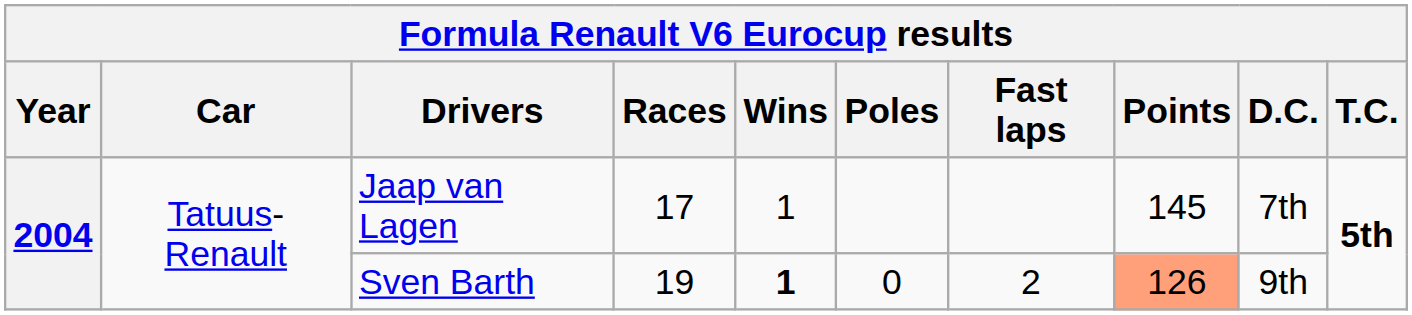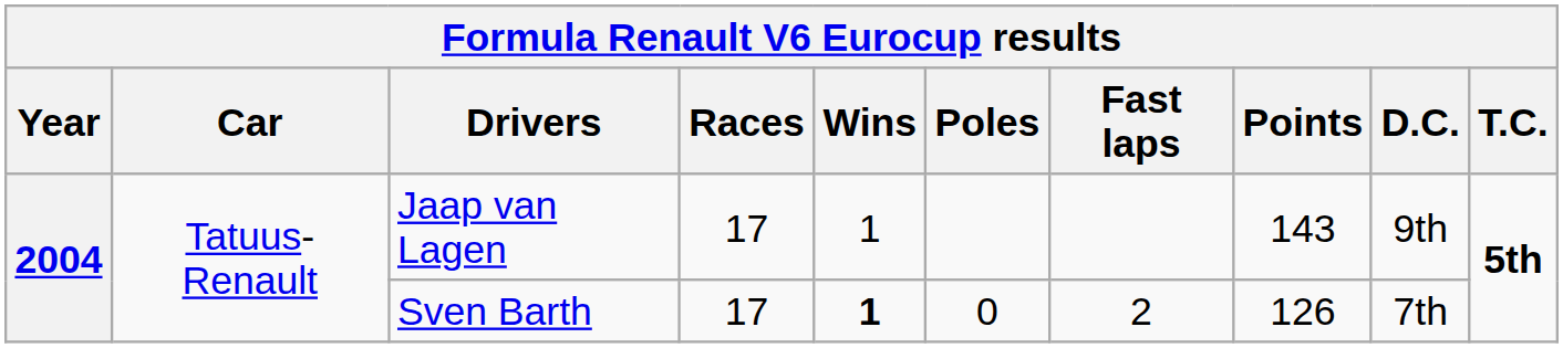Jaap van Lagen | Points: 145 -> 143
Jaap van Lagen | D.C.: 7th -> 9th
Sven Barth | Races: 19 -> 17
Sven Barth | Points: lightsalmon background -> no background
Sven Barth | D.C.: 9th -> 7th
